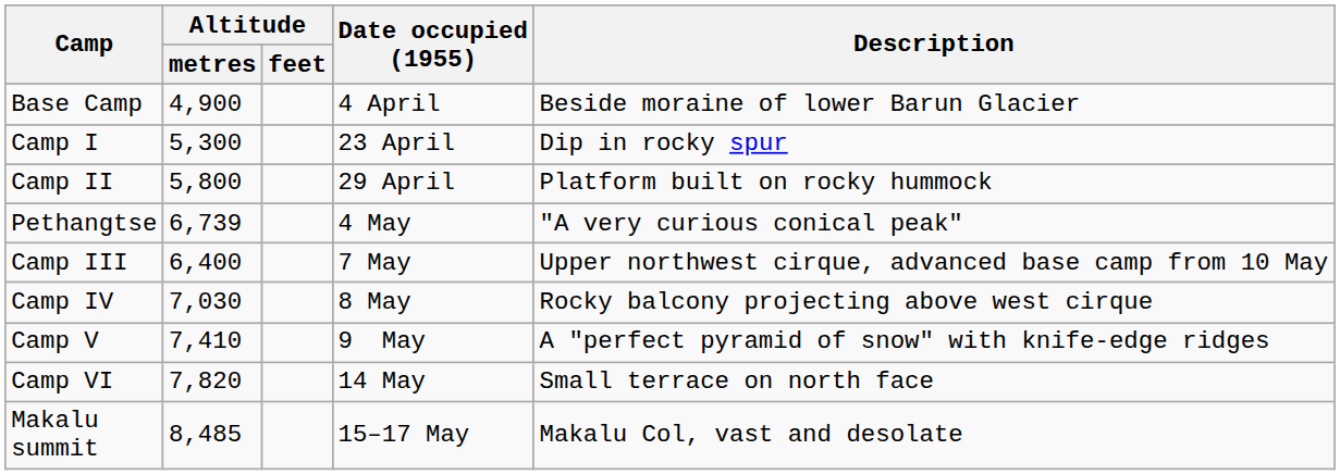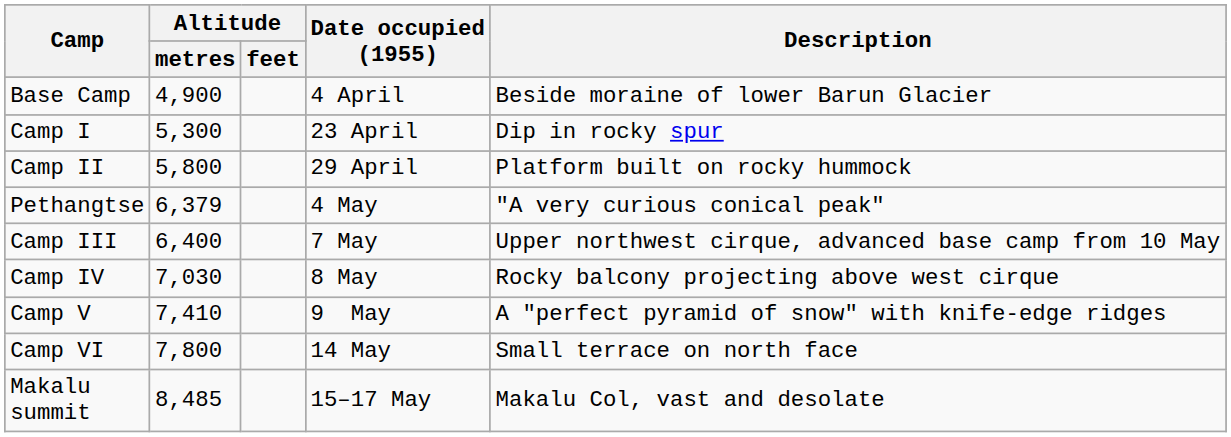Pethangtse | Altitude / metres: 6,739 -> 6,379
Camp VI | Altitude / metres: 7,820 -> 7,800
